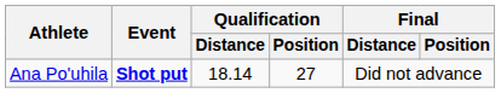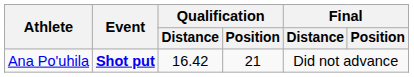Ana Po'uhila | Qualification / Distance: 18.14 -> 16.42
Ana Po'uhila | Qualification / Position: 27 -> 21
